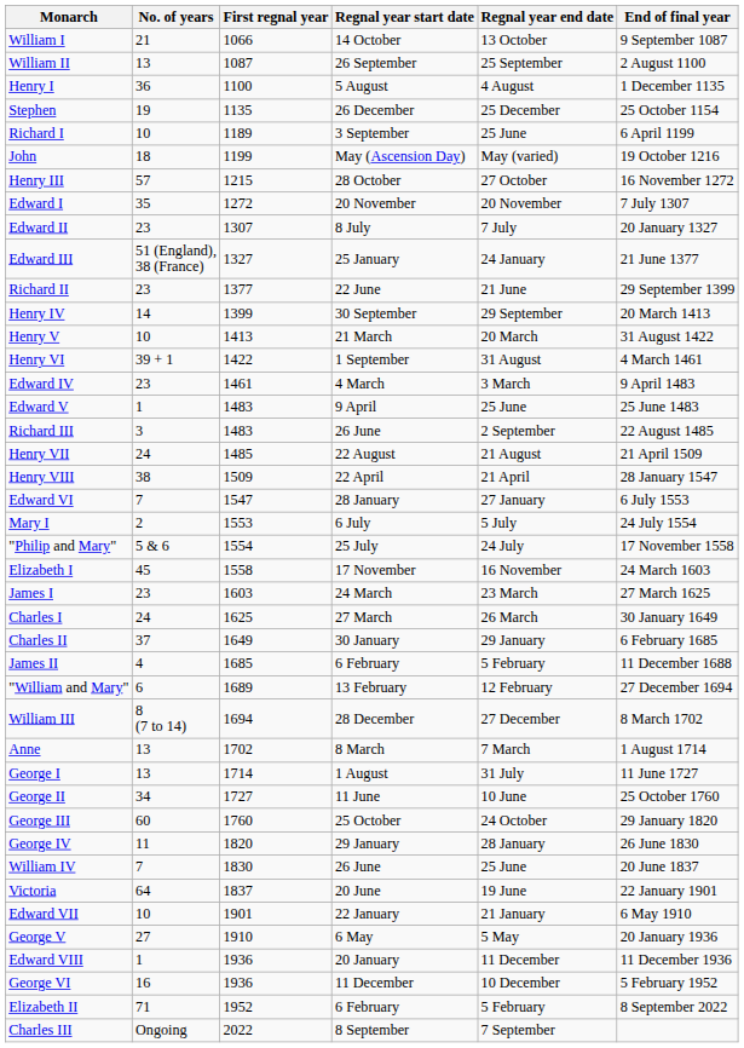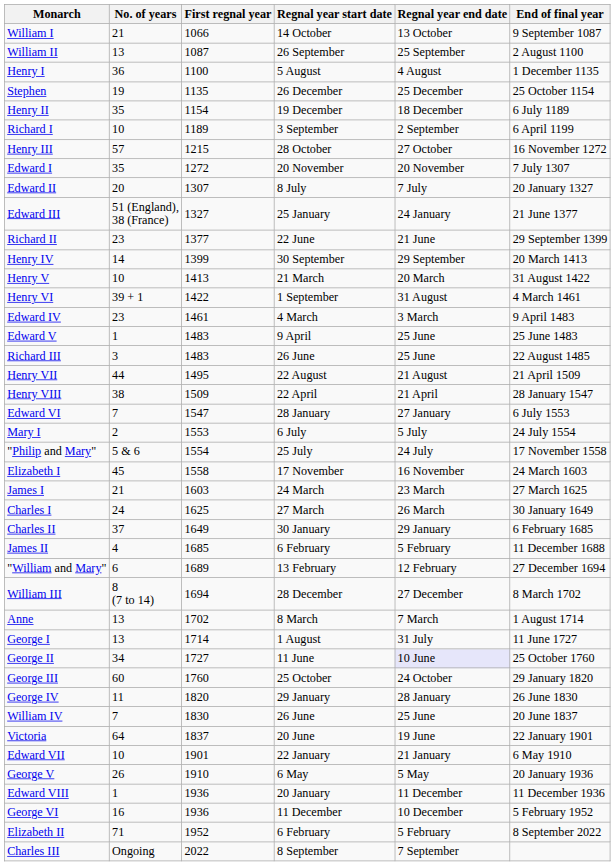+ row: Henry II | 35 | 1154 | 19 December | 18 December | 6 July 1189
Richard I | Regnal year end date: 25 June -> 2 September
- row: John | 18 | 1199 | May (Ascension Day) | May (varied) | 19 October 1216
Edward II | No. of years: 23 -> 20
Richard III | Regnal year end date: 2 September -> 25 June
Henry VII | No. of years: 24 -> 44
Henry VII | First regnal year: 1485 -> 1495
James I | No. of years: 23 -> 21
George II | Regnal year end date: no background -> lavender background
George V | No. of years: 27 -> 26
